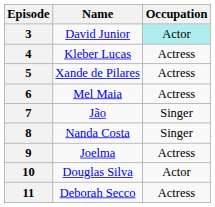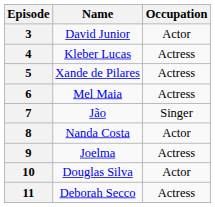3 | Occupation: paleturquoise background -> no background
8 | Occupation: Singer -> Actor
